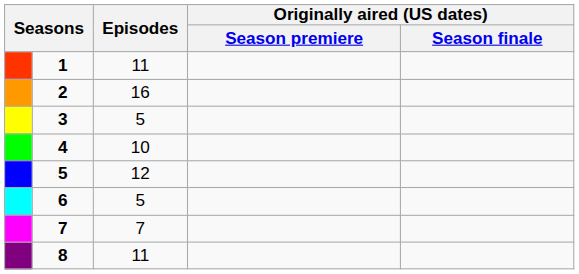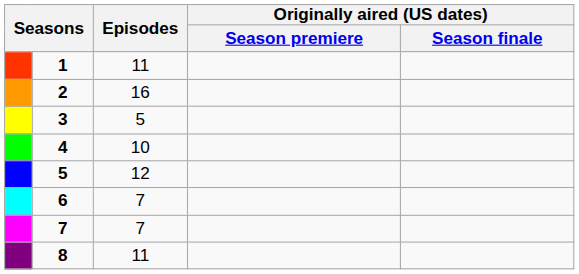6 | Episodes: 5 -> 7
